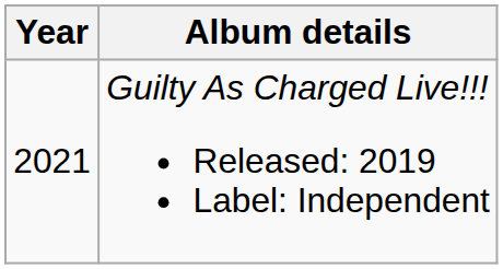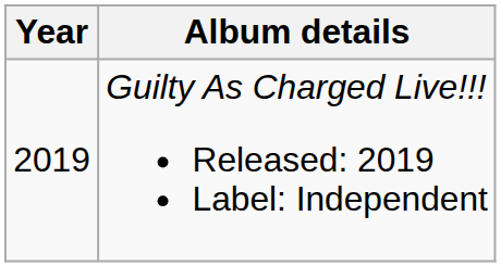Guilty As Charged Live!!! Released: 2019 Label: Independent | Year: 2021 -> 2019
